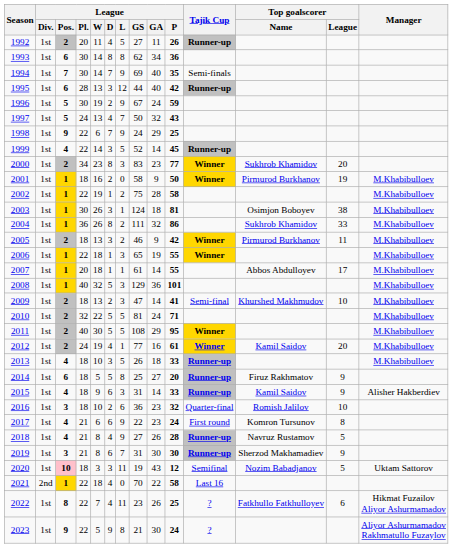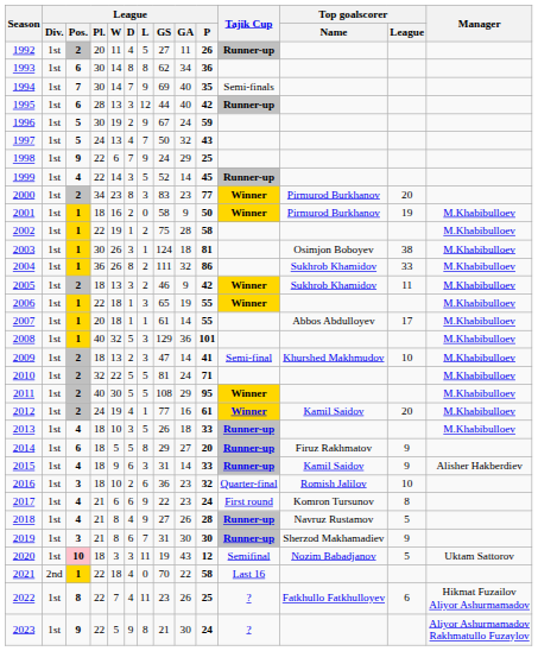2000 | Top goalscorer / Name: Sukhrob Khamidov -> Pirmurod Burkhanov
2005 | Top goalscorer / Name: Pirmurod Burkhanov -> Sukhrob Khamidov
2014 | League / GS: 25 -> 29
